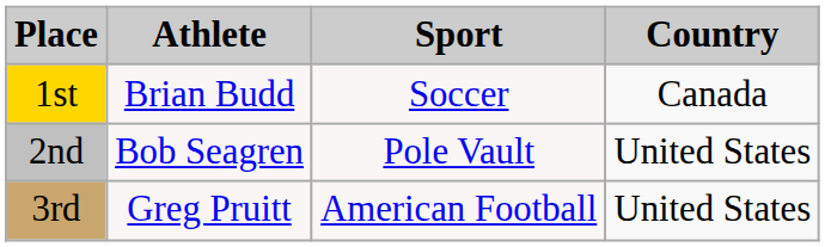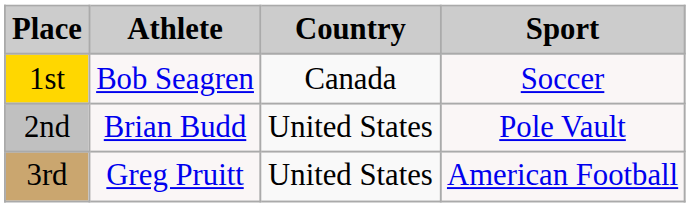columns swapped: Sport <-> Country
1st | Athlete: Brian Budd -> Bob Seagren
2nd | Athlete: Bob Seagren -> Brian Budd
